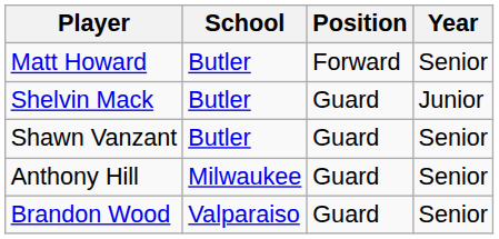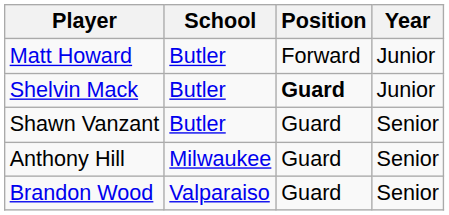Matt Howard | Year: Senior -> Junior
Shelvin Mack | Position: normal -> bold
